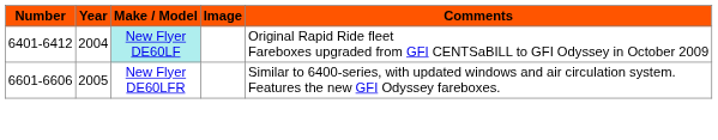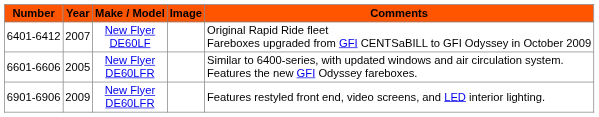6401-6412 | Year: 2004 -> 2007
6401-6412 | Make / Model: paleturquoise background -> no background
+ row: 6901-6906 | 2009 | New Flyer DE60LFR | Features restyled front end, video screens, and LED interior lighting.
